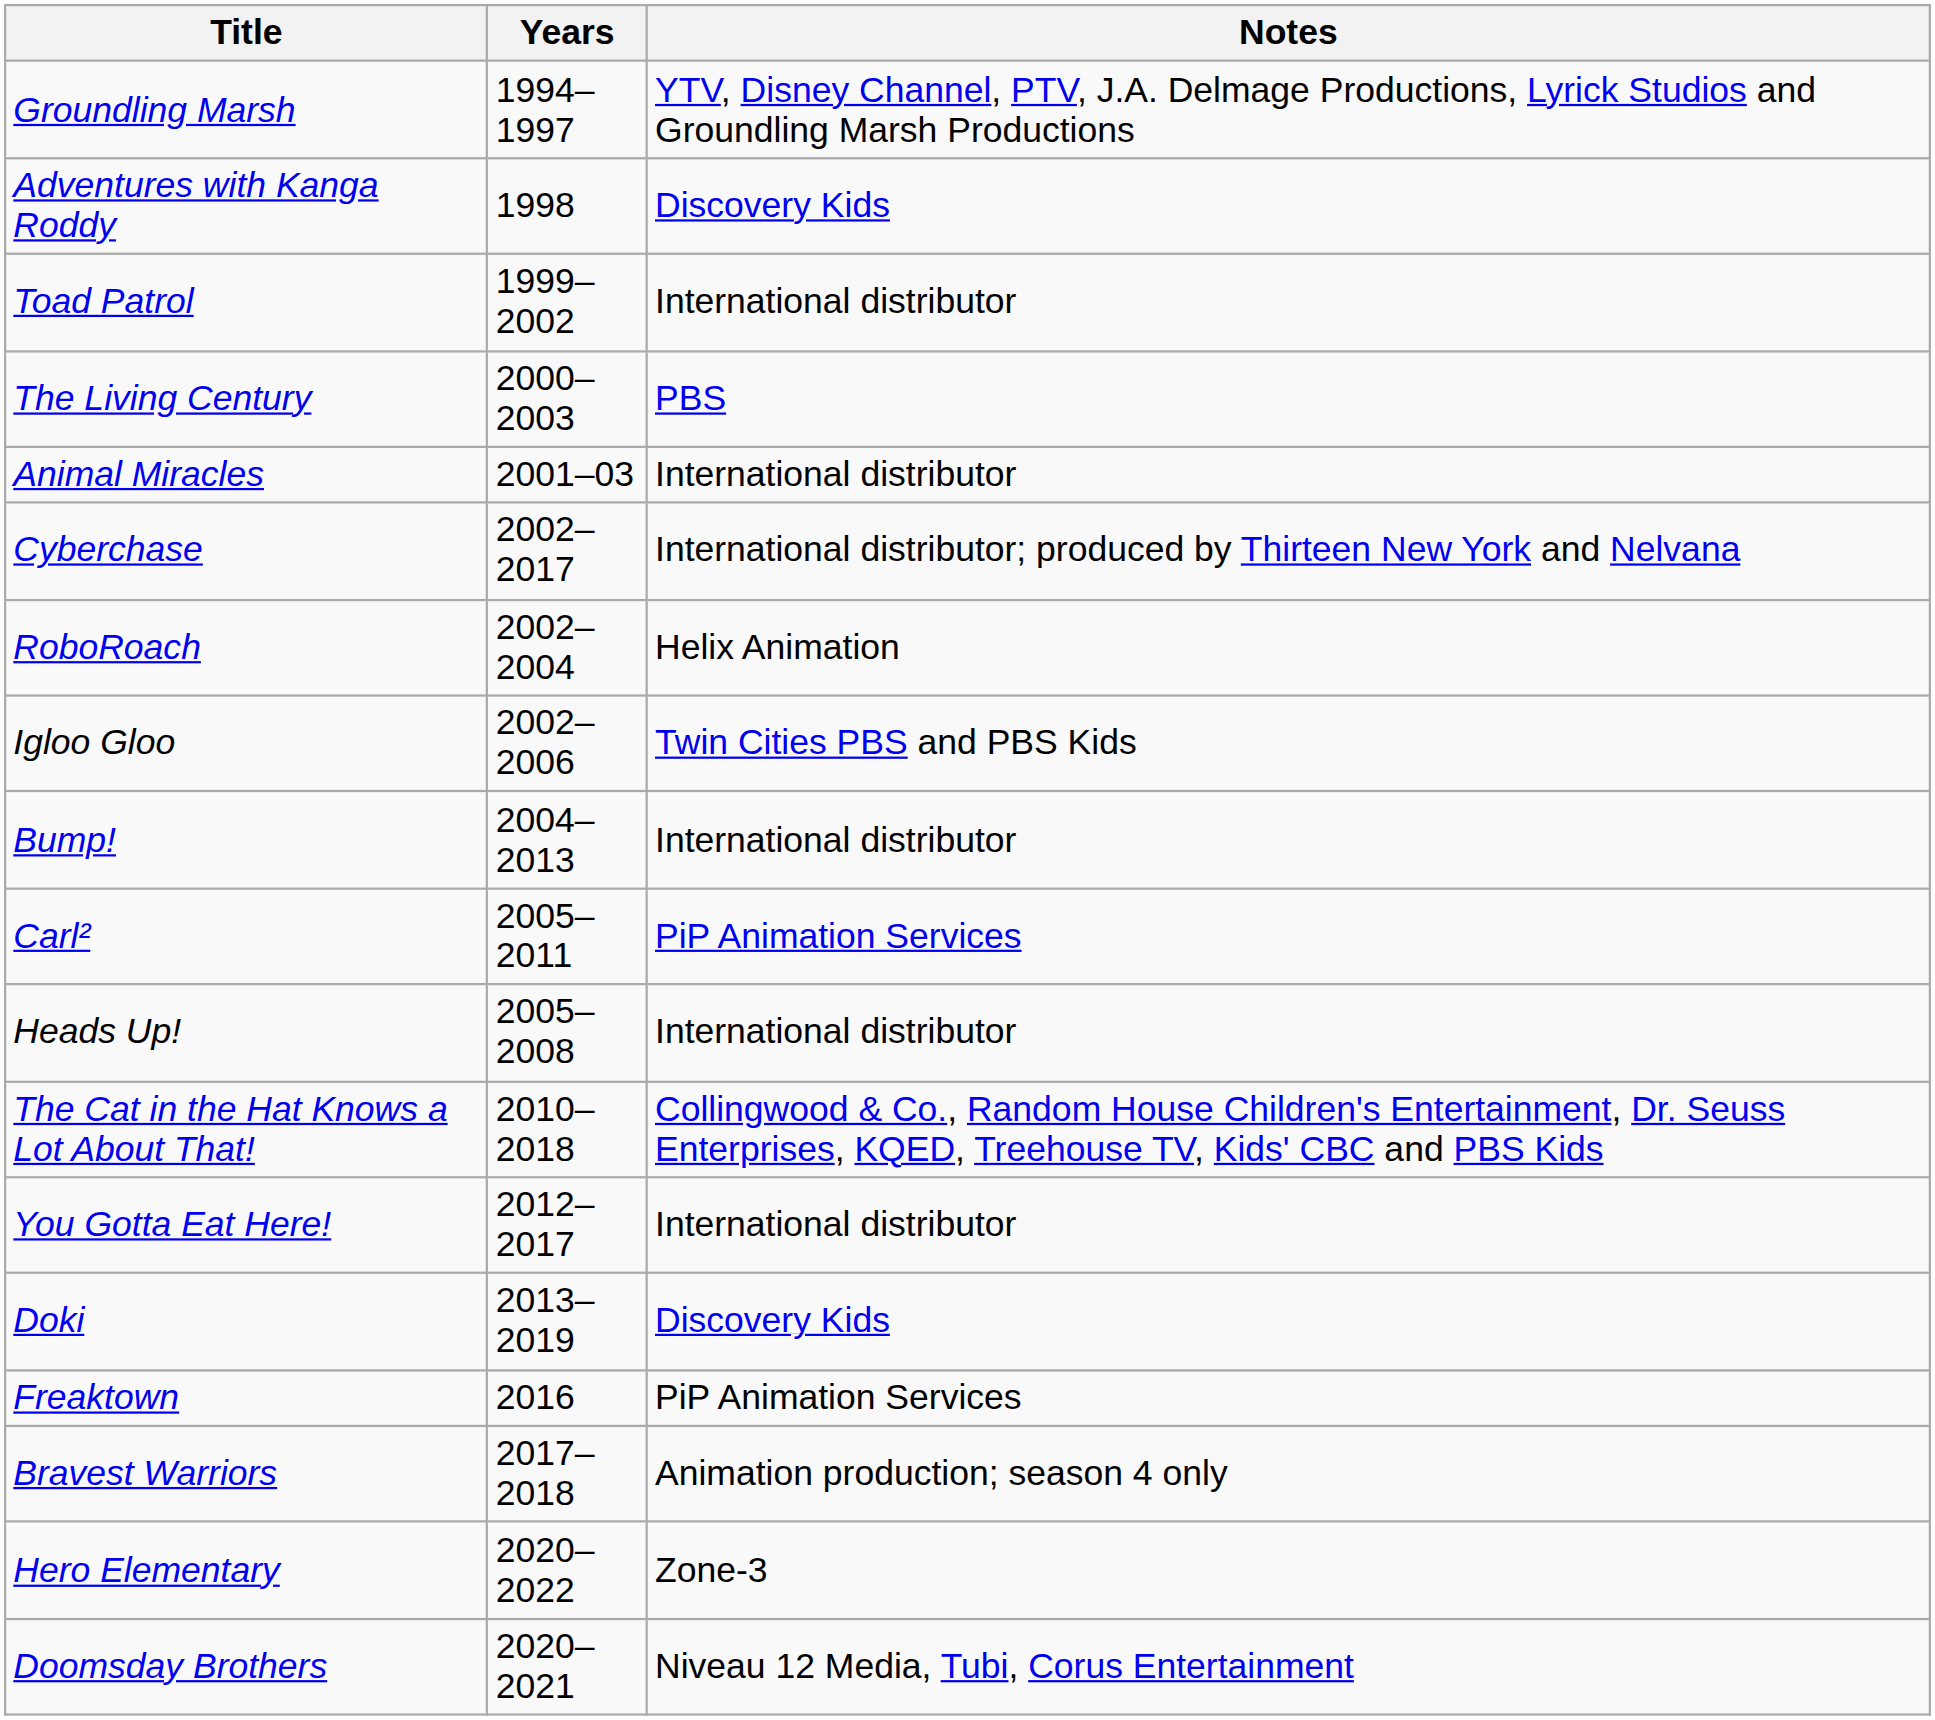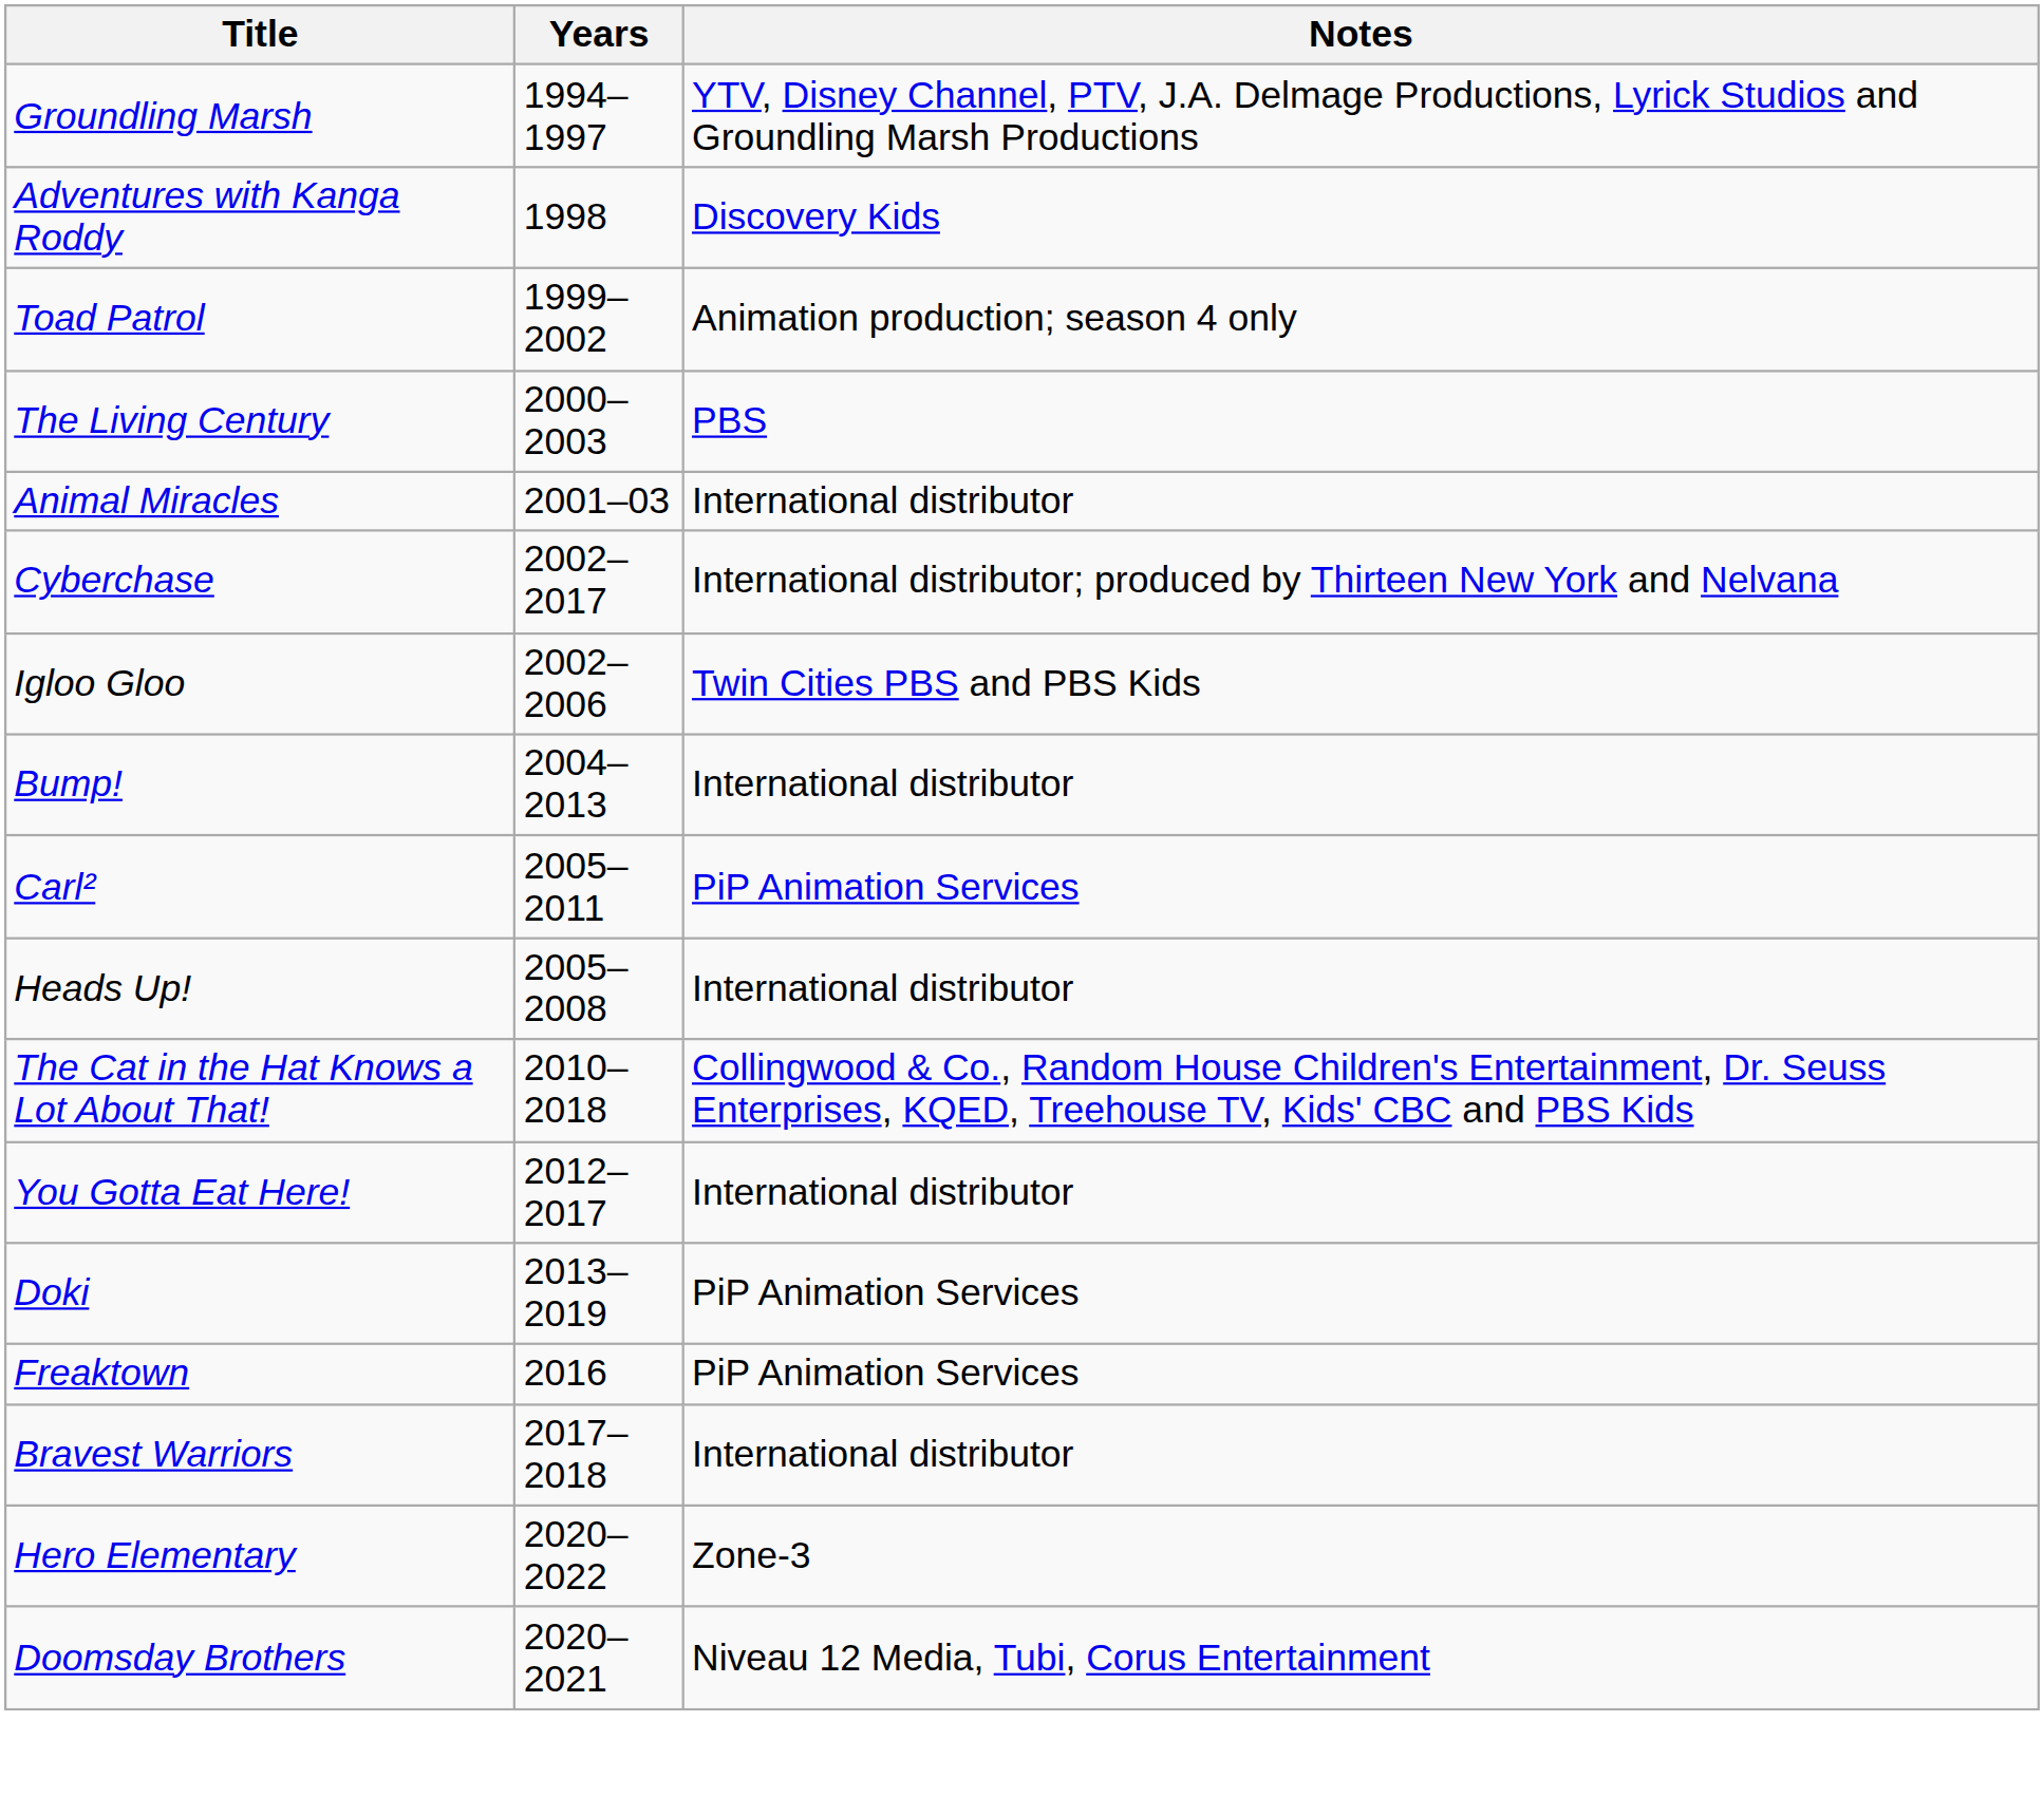Toad Patrol | Notes: International distributor -> Animation production; season 4 only
- row: RoboRoach | 2002–2004 | Helix Animation
Doki | Notes: Discovery Kids -> PiP Animation Services
Bravest Warriors | Notes: Animation production; season 4 only -> International distributor
